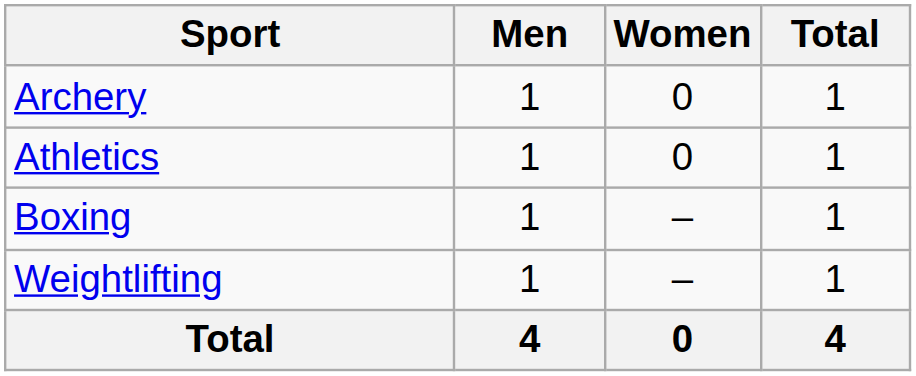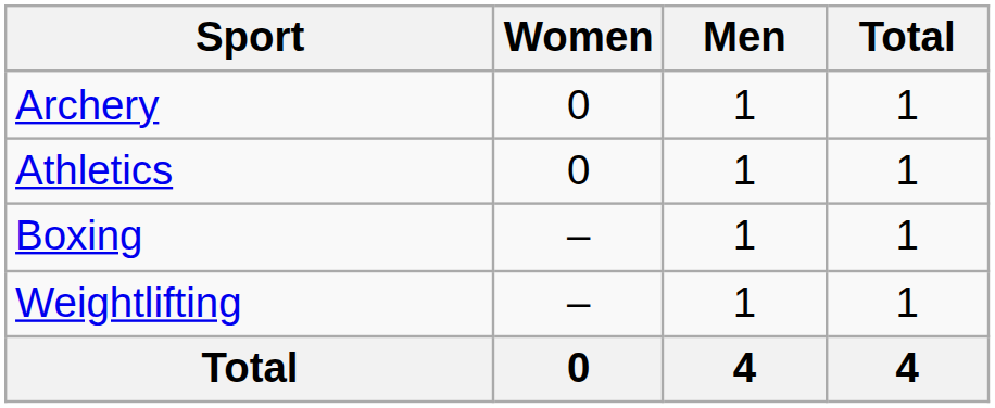columns swapped: Men <-> Women
